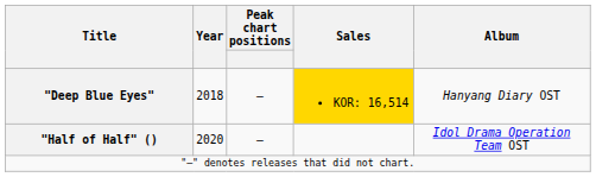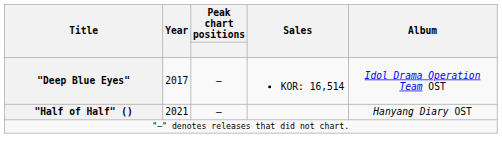"Deep Blue Eyes" | Year: 2018 -> 2017
"Deep Blue Eyes" | Sales: gold background -> no background
"Deep Blue Eyes" | Album: Hanyang Diary OST -> Idol Drama Operation Team OST
"Half of Half" () | Year: 2020 -> 2021
"Half of Half" () | Album: Idol Drama Operation Team OST -> Hanyang Diary OST
